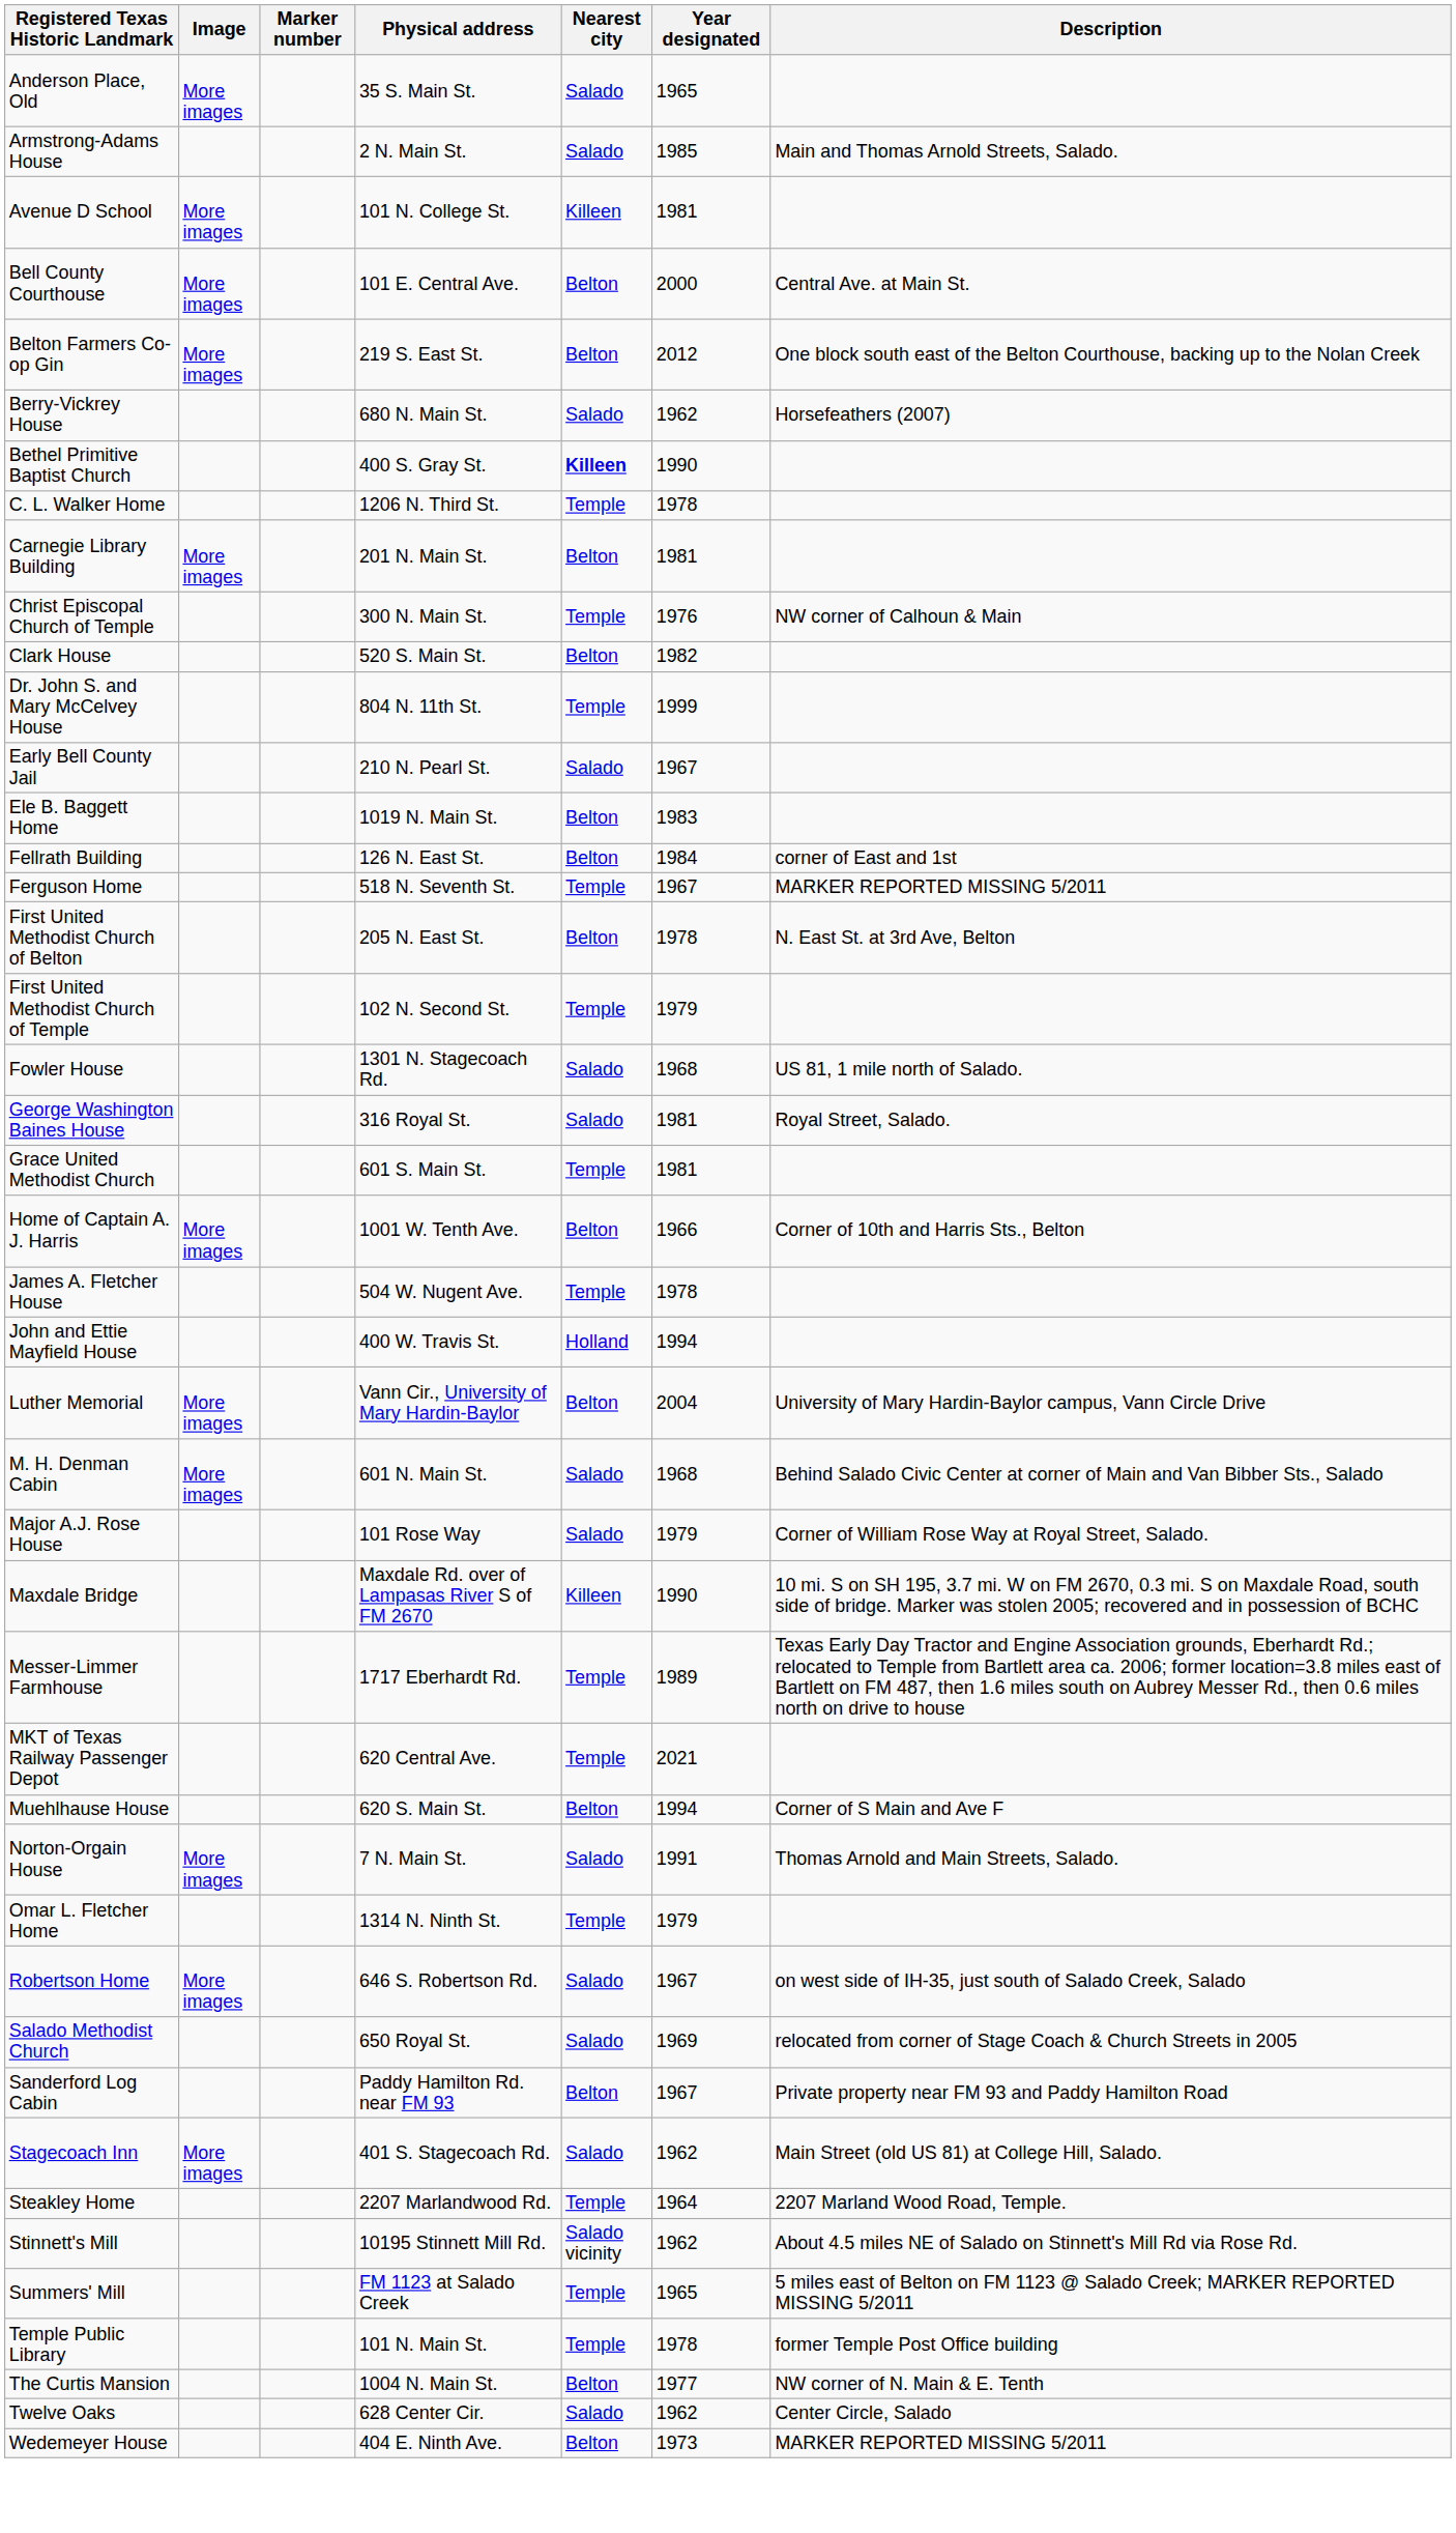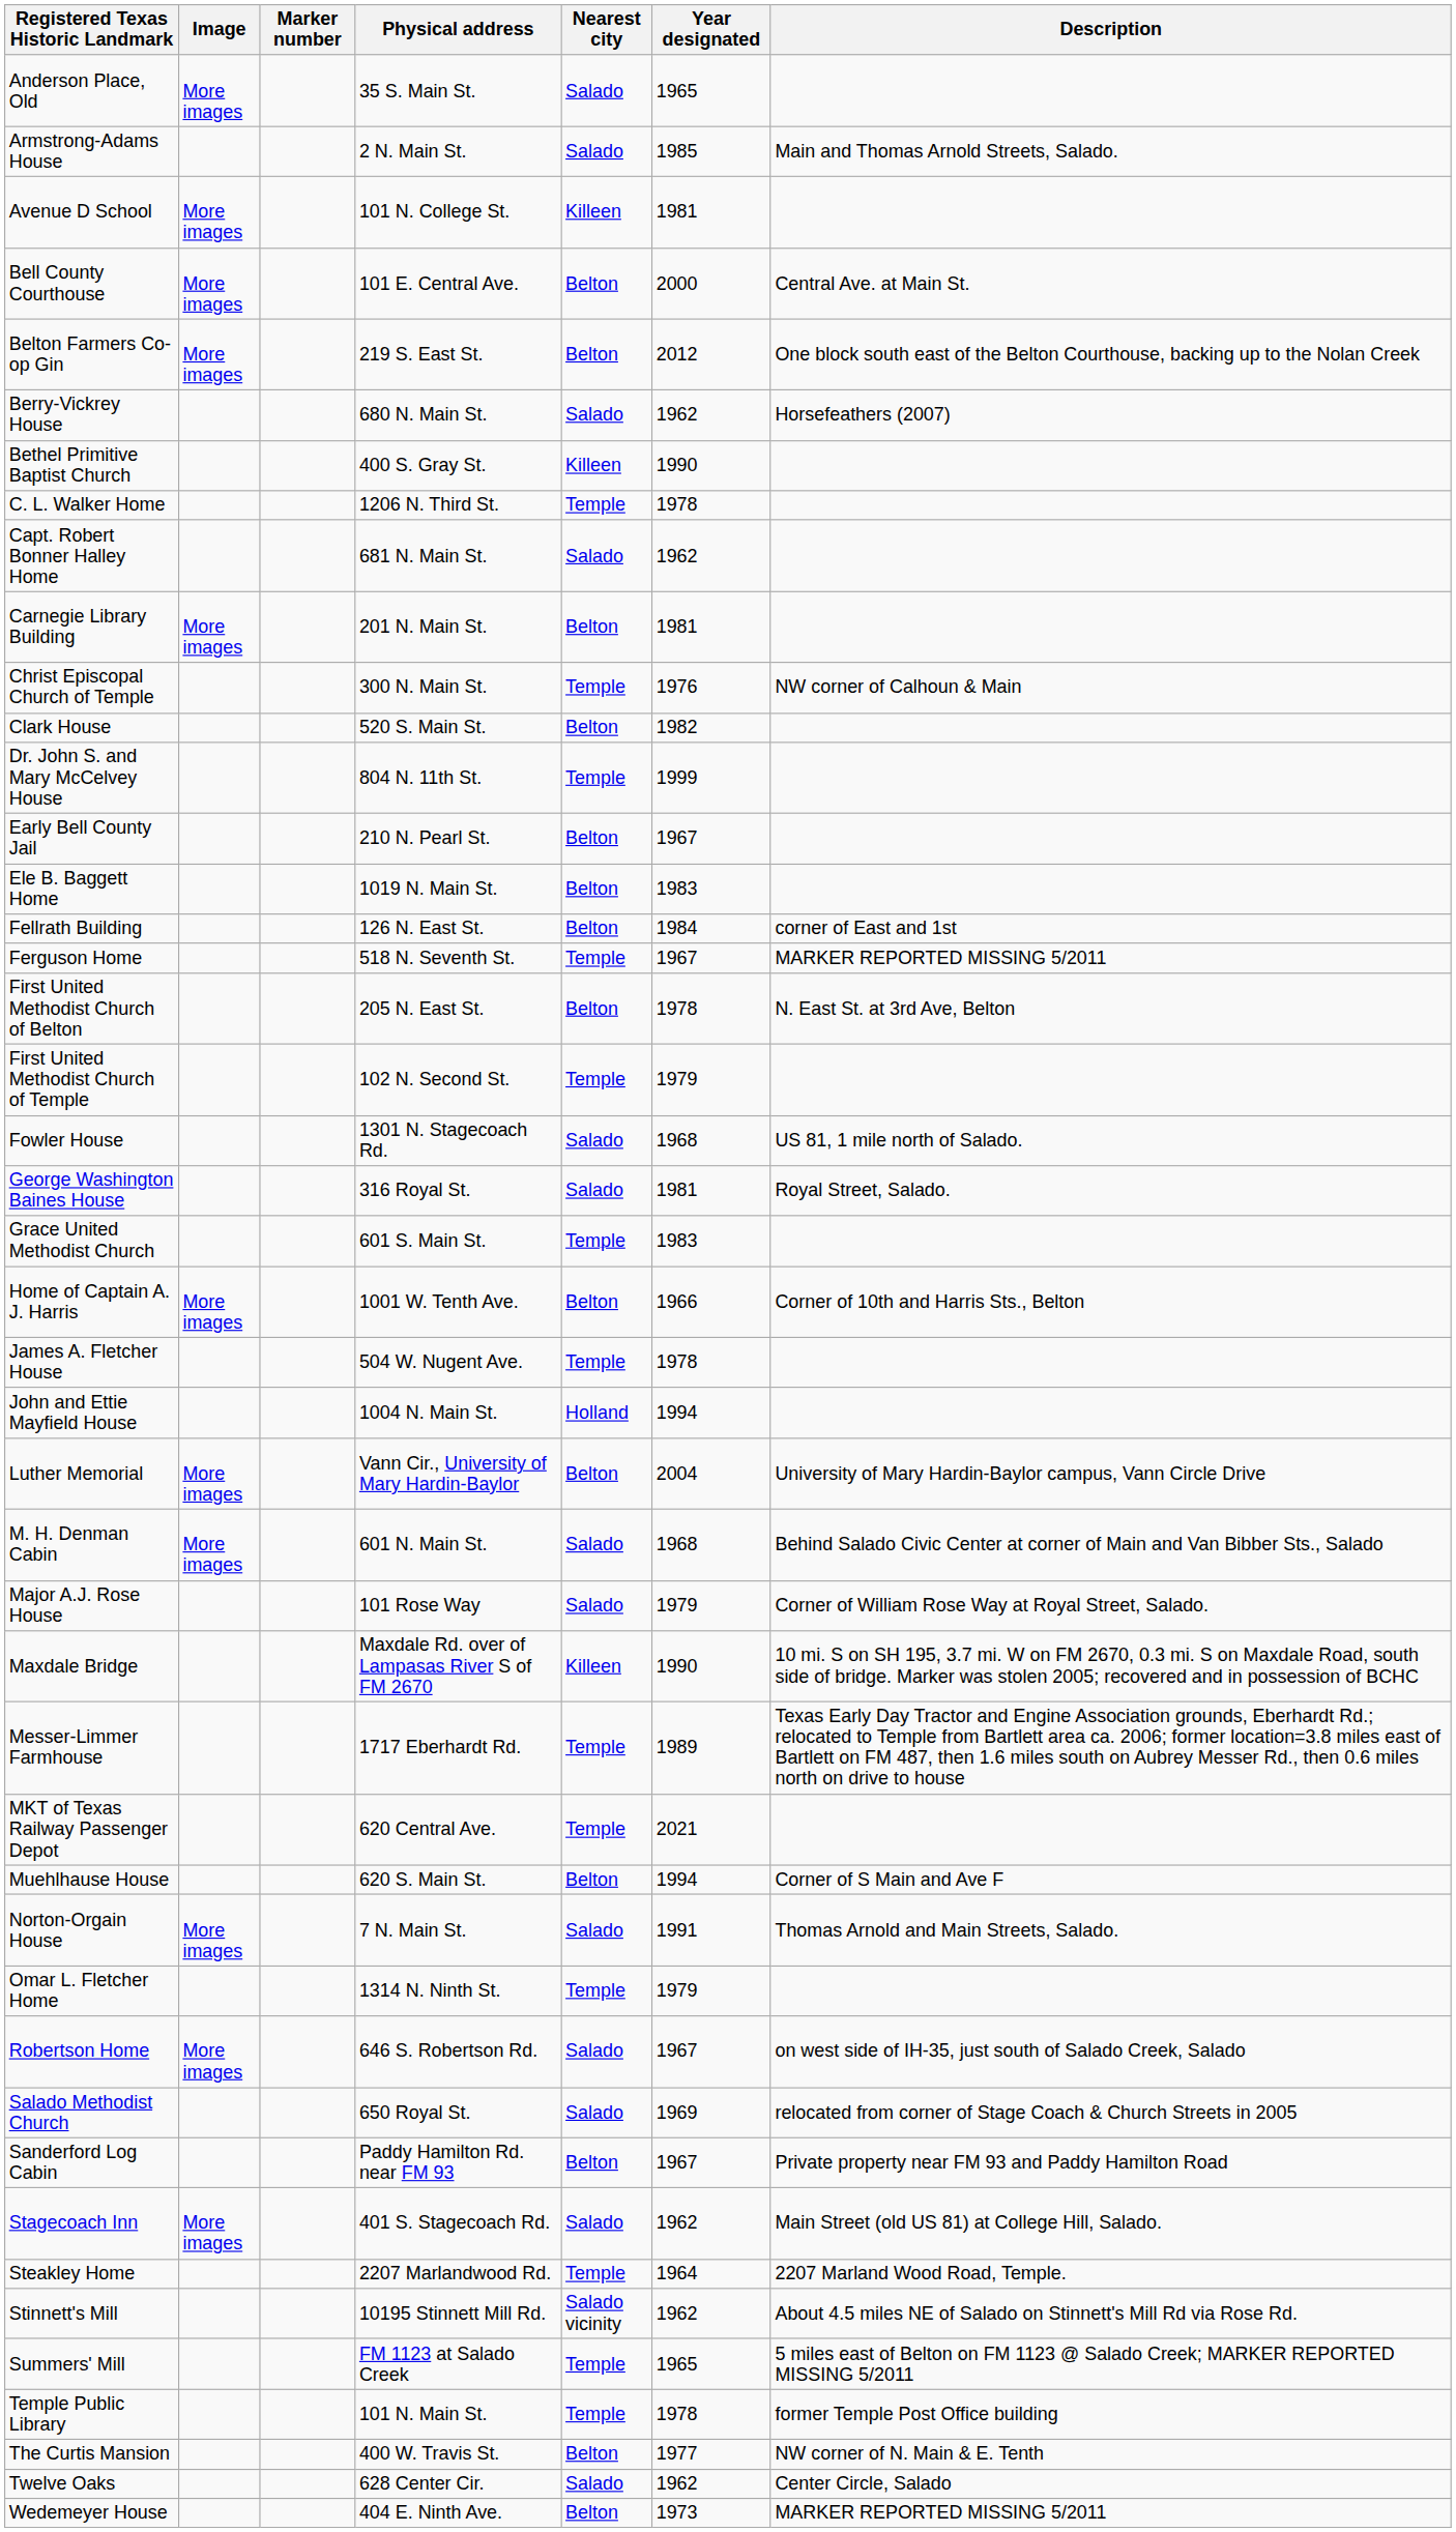Bethel Primitive Baptist Church | Nearest city: bold -> normal
+ row: Capt. Robert Bonner Halley Home | 681 N. Main St. | Salado | 1962
Early Bell County Jail | Nearest city: Salado -> Belton
Grace United Methodist Church | Year designated: 1981 -> 1983
John and Ettie Mayfield House | Physical address: 400 W. Travis St. -> 1004 N. Main St.
The Curtis Mansion | Physical address: 1004 N. Main St. -> 400 W. Travis St.
